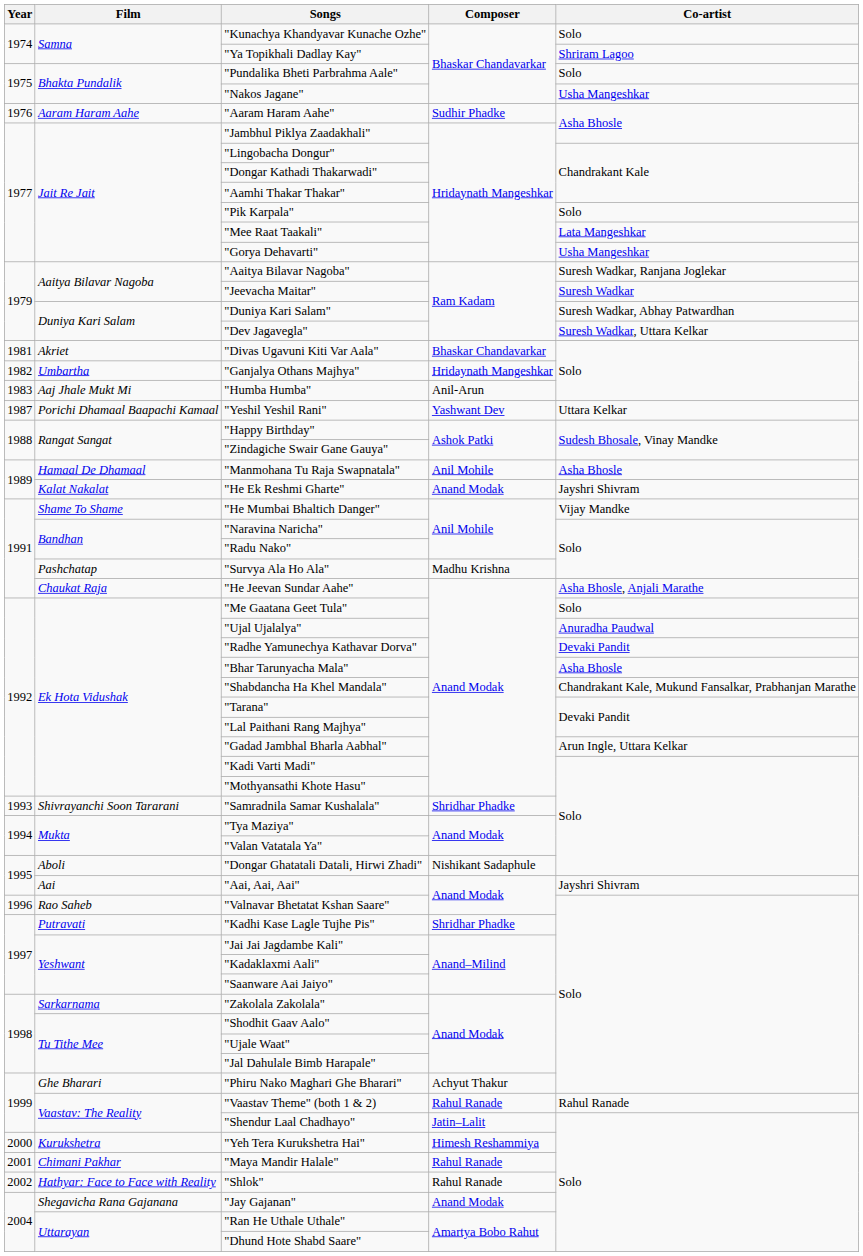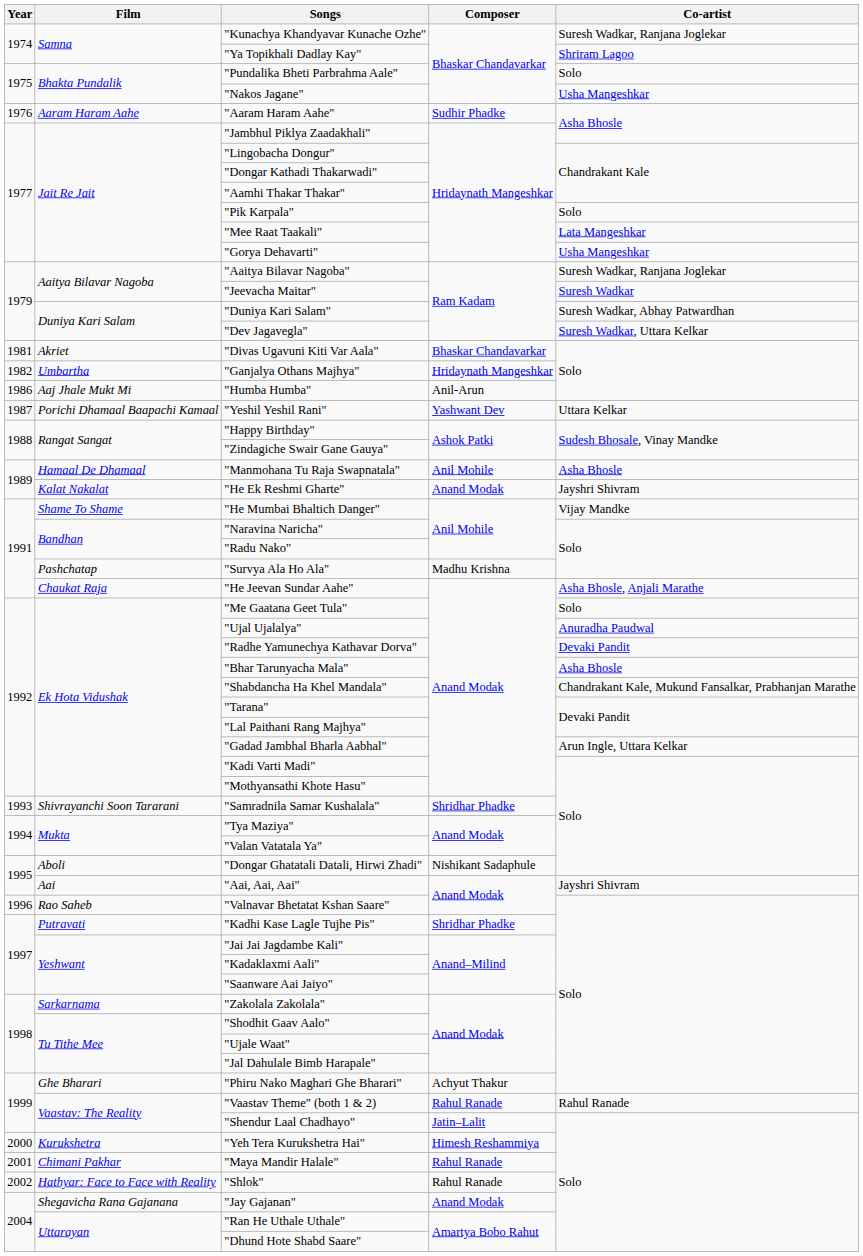"Kunachya Khandyavar Kunache Ozhe" | Co-artist: Solo -> Suresh Wadkar, Ranjana Joglekar
"Humba Humba" | Year: 1983 -> 1986
